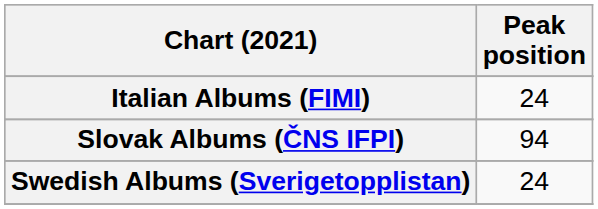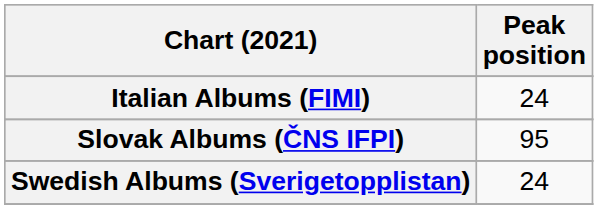Slovak Albums (ČNS IFPI) | Peak position: 94 -> 95
